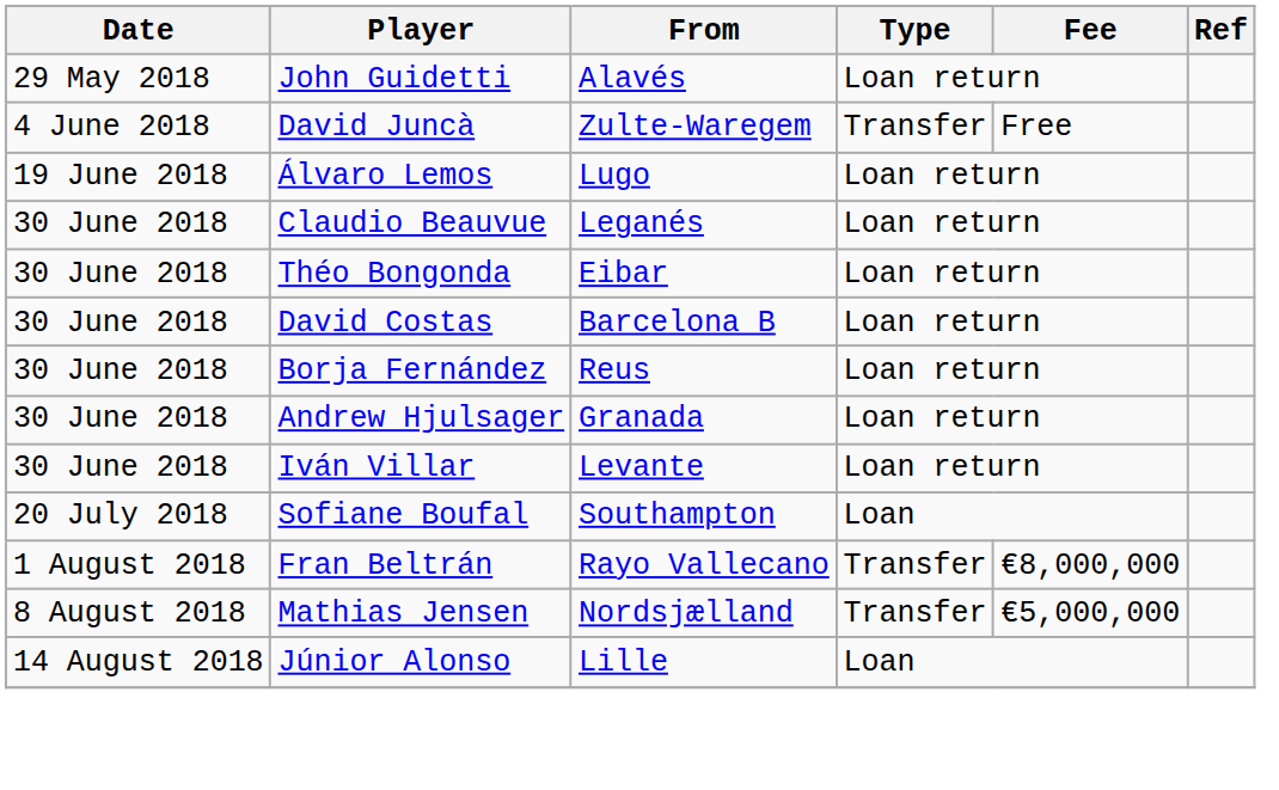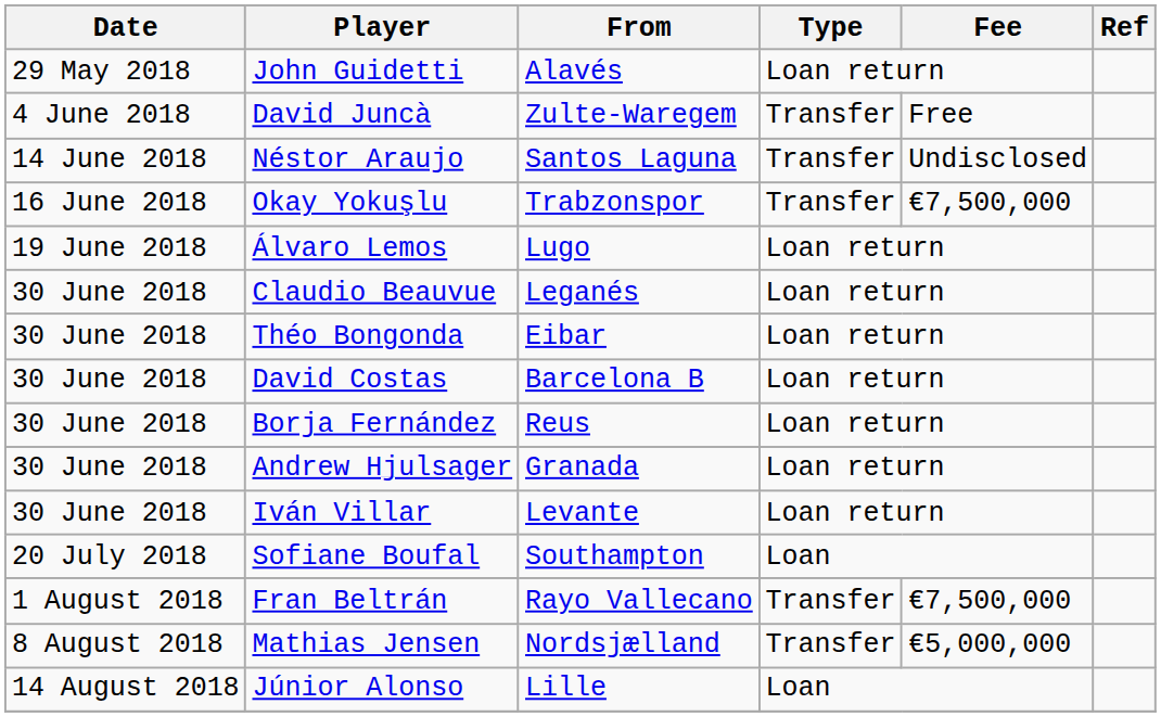+ row: 14 June 2018 | Néstor Araujo | Santos Laguna | Transfer | Undisclosed
+ row: 16 June 2018 | Okay Yokuşlu | Trabzonspor | Transfer | €7,500,000
Fran Beltrán | Fee: €8,000,000 -> €7,500,000
